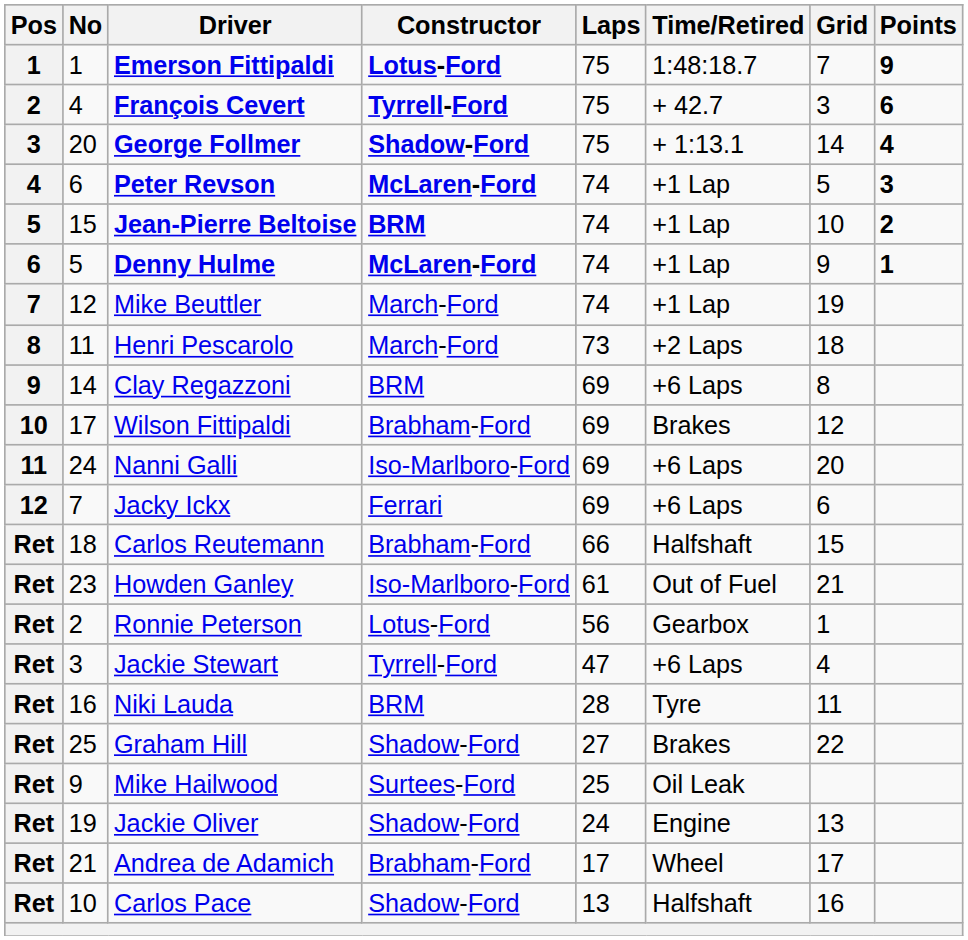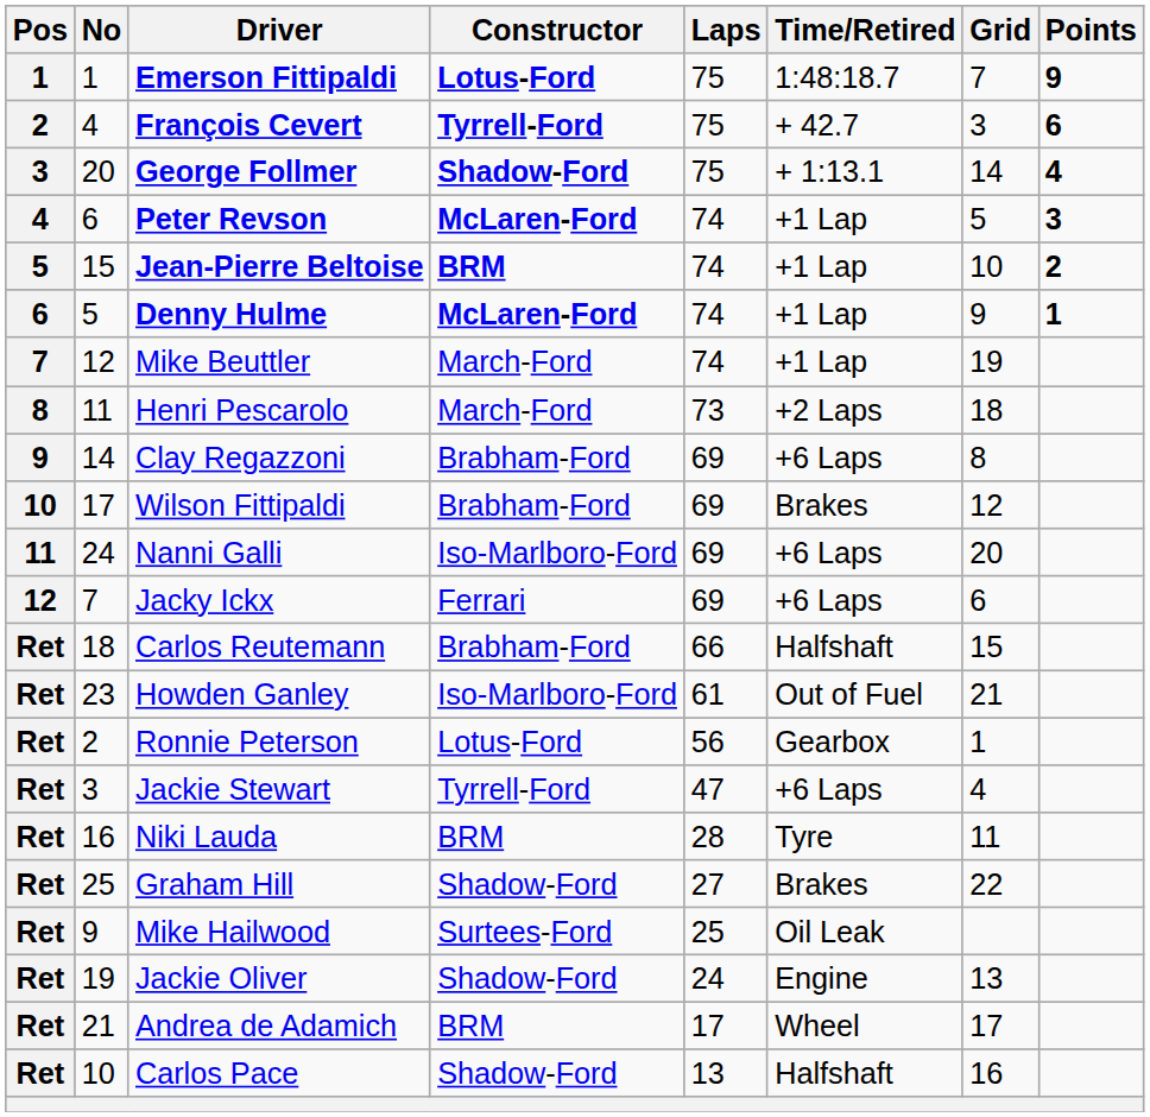Clay Regazzoni | Constructor: BRM -> Brabham-Ford
Andrea de Adamich | Constructor: Brabham-Ford -> BRM
